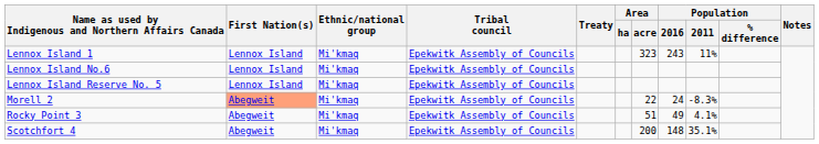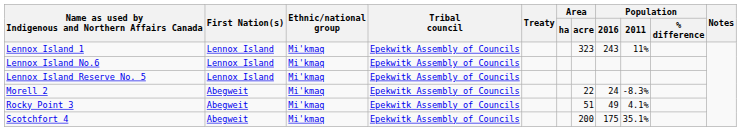Morell 2 | First Nation(s): lightsalmon background -> no background
Scotchfort 4 | Population / 2016: 148 -> 175
